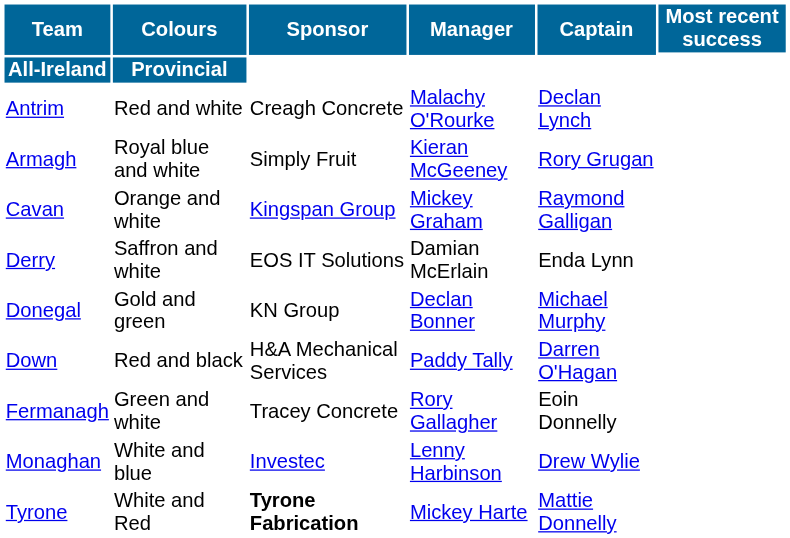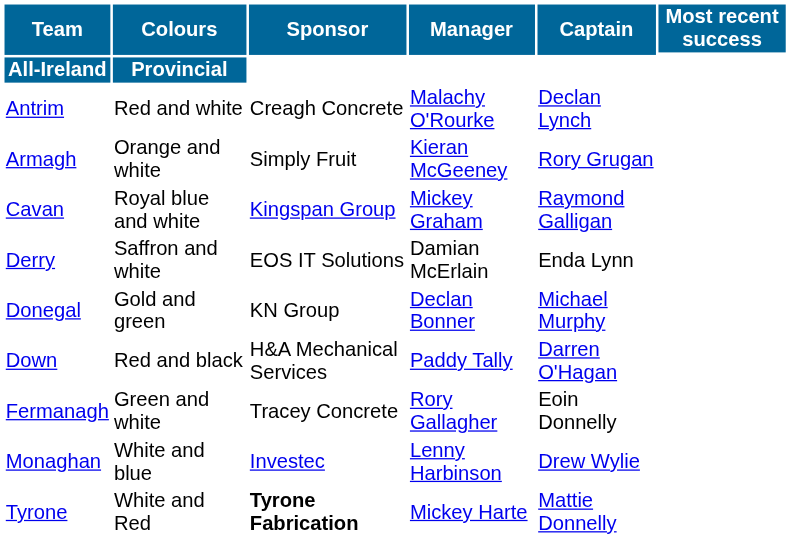Armagh | Colours: Royal blue and white -> Orange and white
Cavan | Colours: Orange and white -> Royal blue and white
